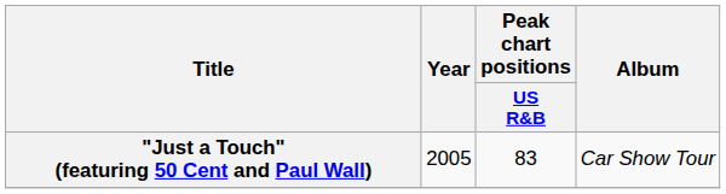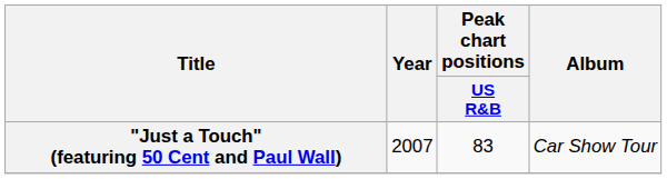"Just a Touch" (featuring 50 Cent and Paul Wall) | Year: 2005 -> 2007
